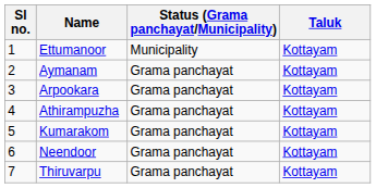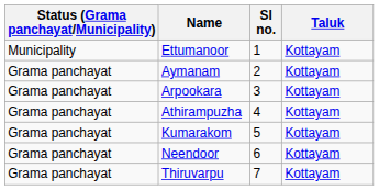columns swapped: Sl no. <-> Status (Grama panchayat/Municipality)
